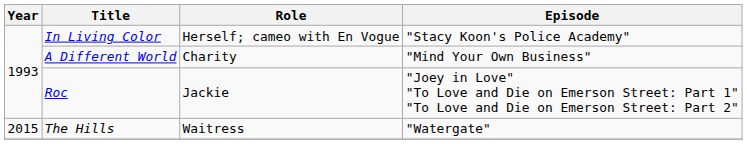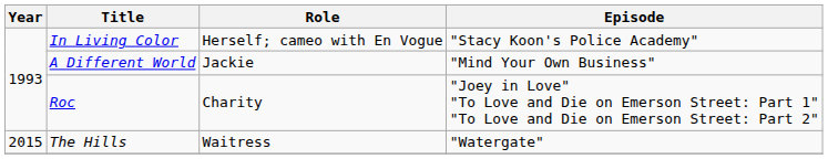A Different World | Role: Charity -> Jackie
Roc | Role: Jackie -> Charity
